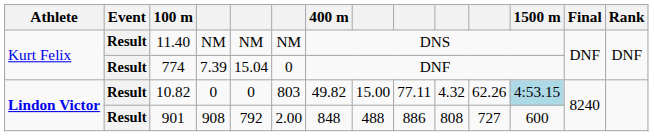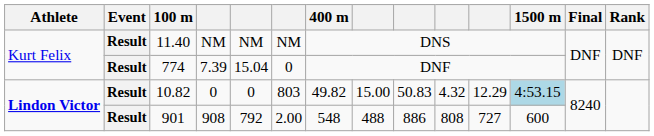10.82 | column 9: 77.11 -> 50.83
10.82 | column 11: 62.26 -> 12.29
901 | 400 m: 848 -> 548
